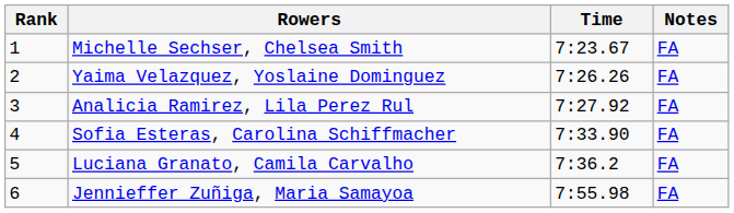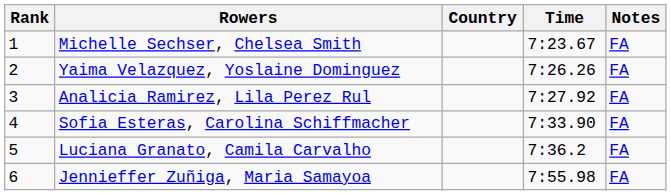+ column: Country
